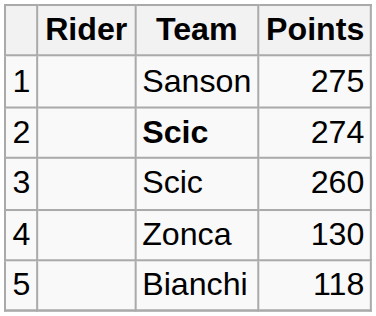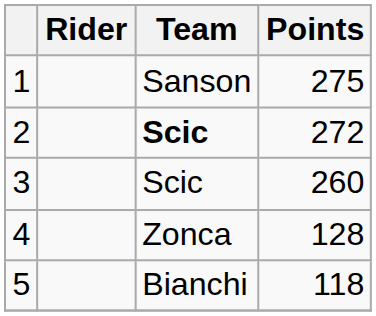2 | Points: 274 -> 272
4 | Points: 130 -> 128
